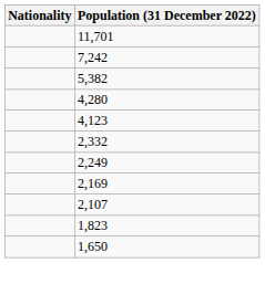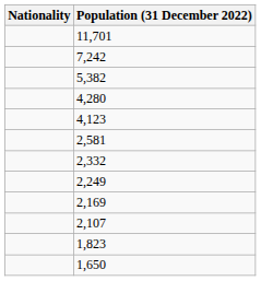+ row: 2,581
